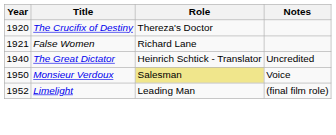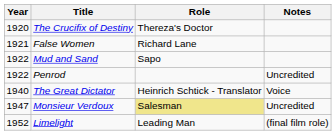+ row: 1922 | Mud and Sand | Sapo
+ row: 1922 | Penrod | Uncredited
The Great Dictator | Notes: Uncredited -> Voice
Monsieur Verdoux | Year: 1950 -> 1947
Monsieur Verdoux | Notes: Voice -> Uncredited
